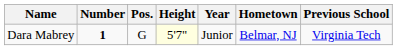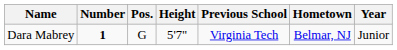columns swapped: Year <-> Previous School
Dara Mabrey | Height: lightyellow background -> no background
